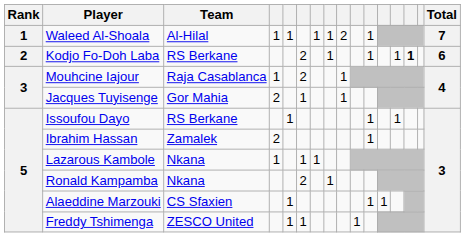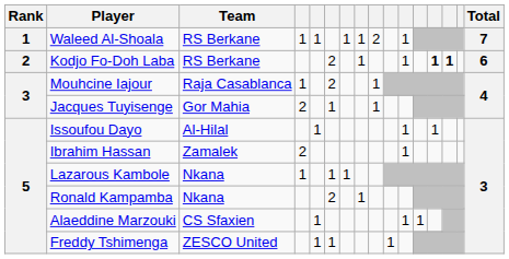Waleed Al-Shoala | Team: Al-Hilal -> RS Berkane
Kodjo Fo-Doh Laba | column 13: normal -> bold
Issoufou Dayo | Team: RS Berkane -> Al-Hilal
